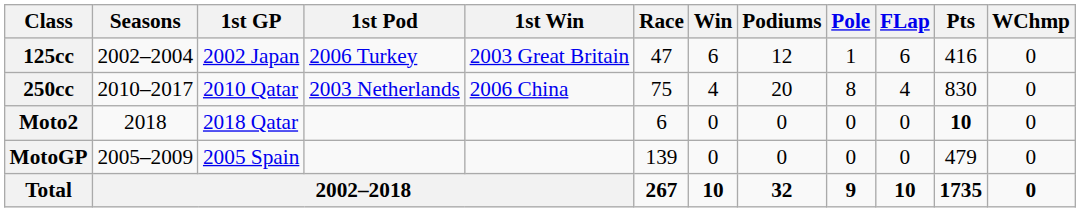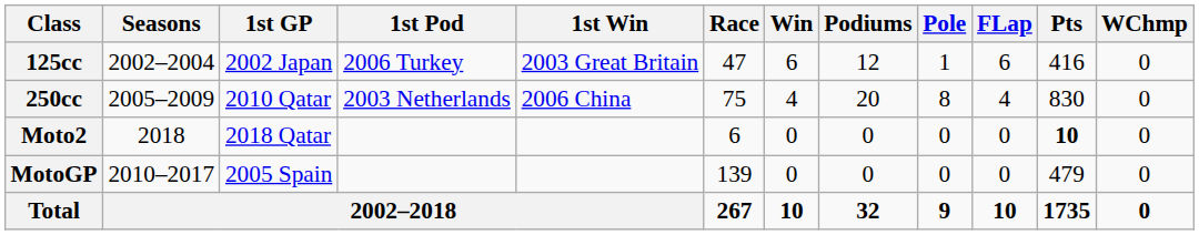250cc | Seasons: 2010–2017 -> 2005–2009
MotoGP | Seasons: 2005–2009 -> 2010–2017
